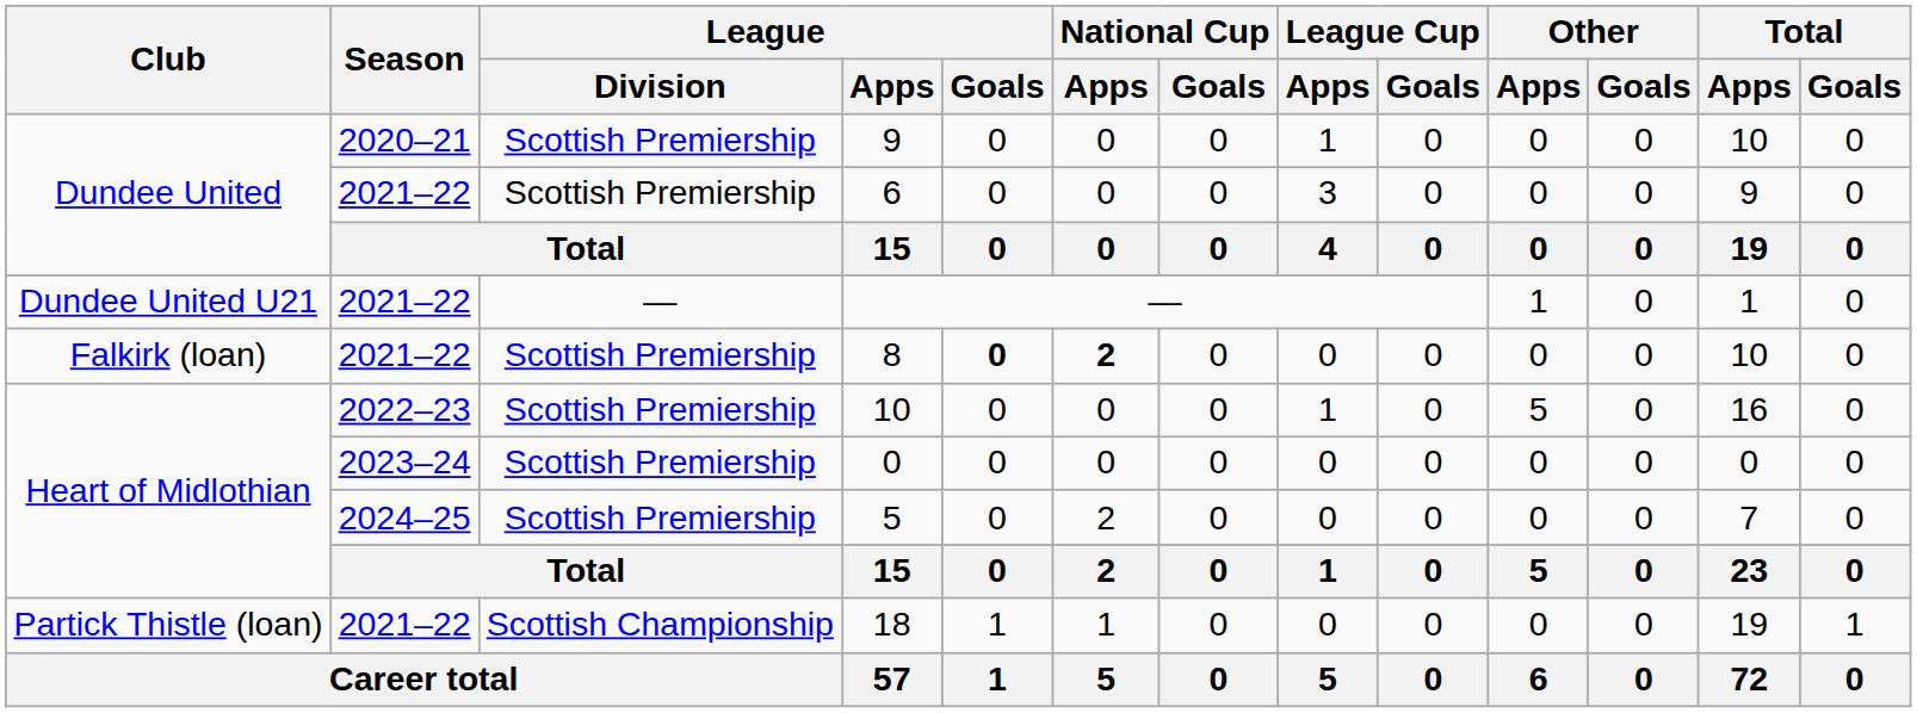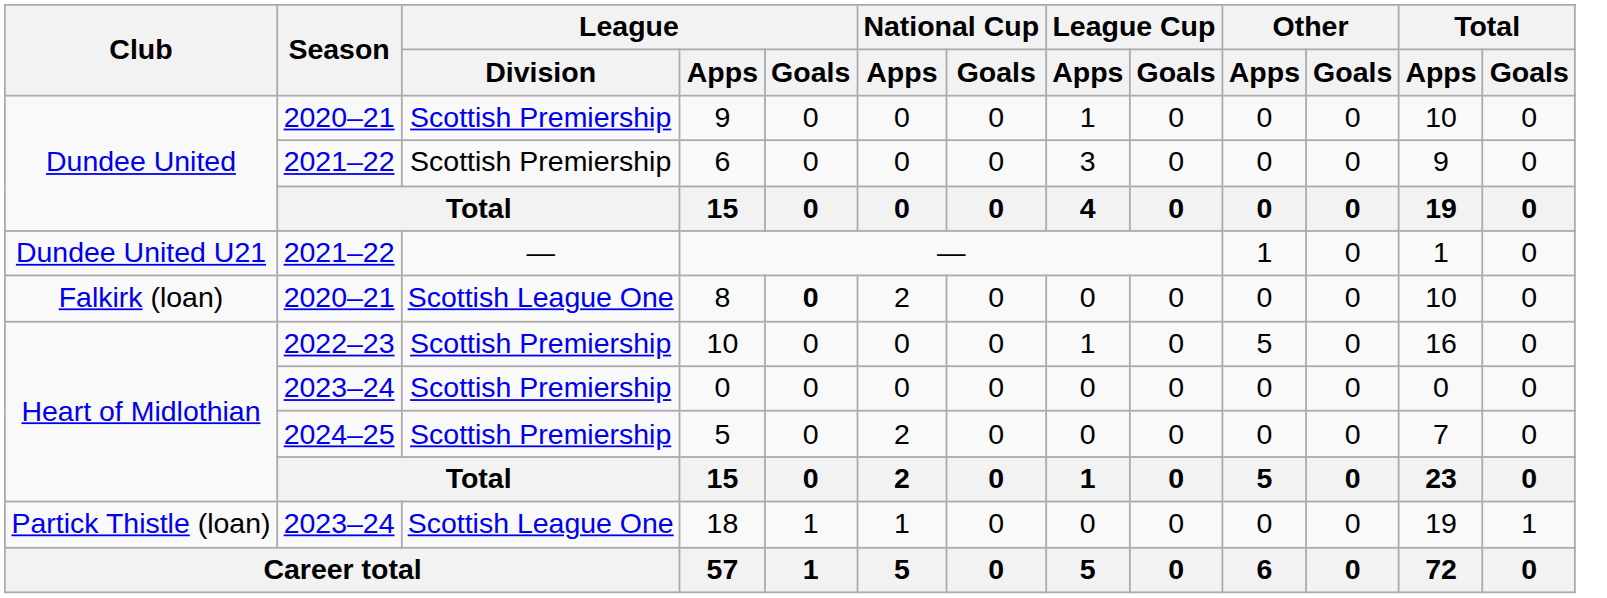8 | Season: 2021–22 -> 2020–21
8 | League / Division: Scottish Premiership -> Scottish League One
8 | National Cup / Apps: bold -> normal
18 | Season: 2021–22 -> 2023–24
18 | League / Division: Scottish Championship -> Scottish League One
